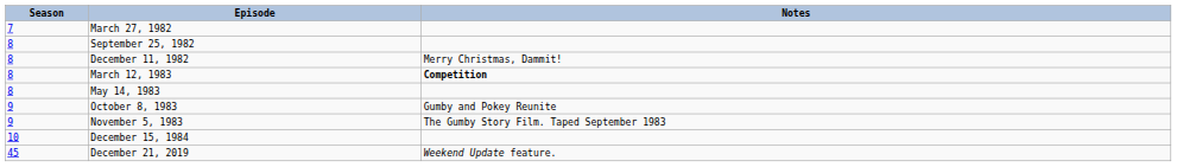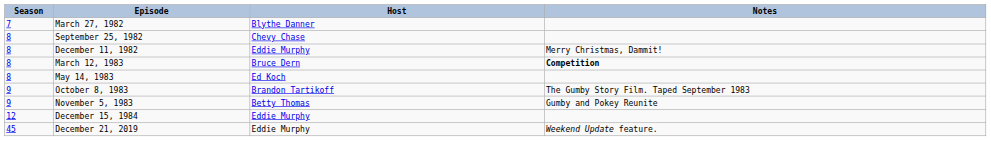+ column: Host | Blythe Danner | Chevy Chase | Eddie Murphy | Bruce Dern | Ed Koch | Brandon Tartikoff | Betty Thomas | Eddie Murphy | Eddie Murphy
October 8, 1983 | Notes: Gumby and Pokey Reunite -> The Gumby Story Film. Taped September 1983
November 5, 1983 | Notes: The Gumby Story Film. Taped September 1983 -> Gumby and Pokey Reunite
December 15, 1984 | Season: 10 -> 12
